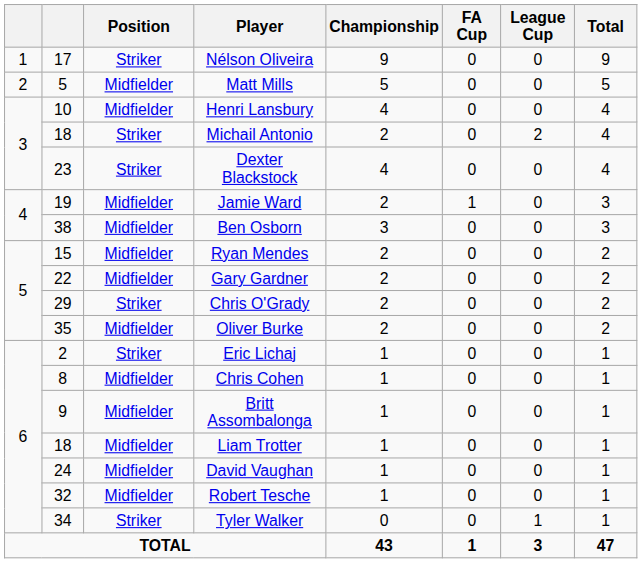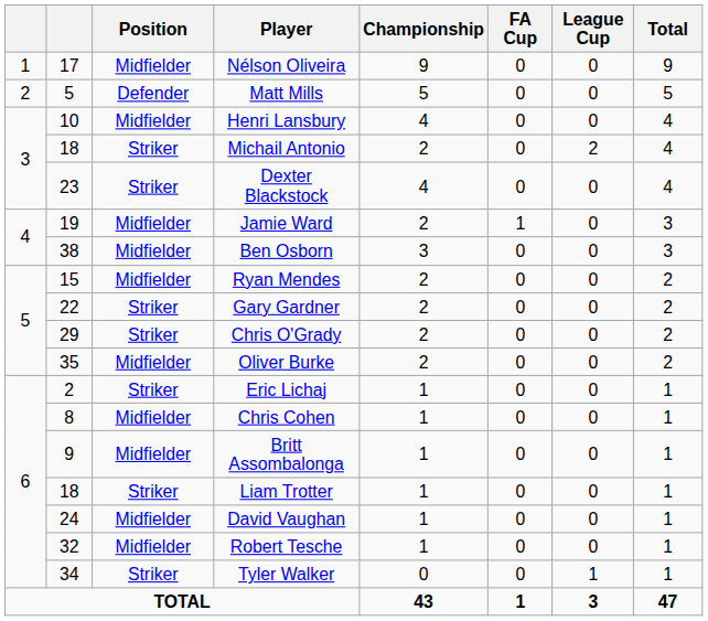Nélson Oliveira | Position: Striker -> Midfielder
Matt Mills | Position: Midfielder -> Defender
Gary Gardner | Position: Midfielder -> Striker
Liam Trotter | Position: Midfielder -> Striker
